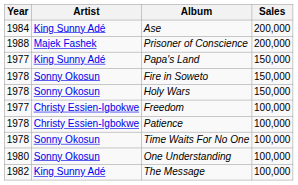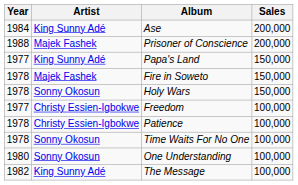Fire in Soweto | Artist: Sonny Okosun -> Majek Fashek
